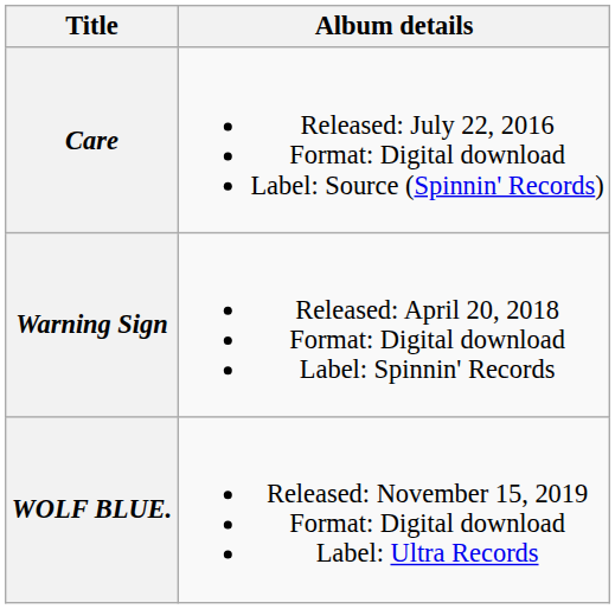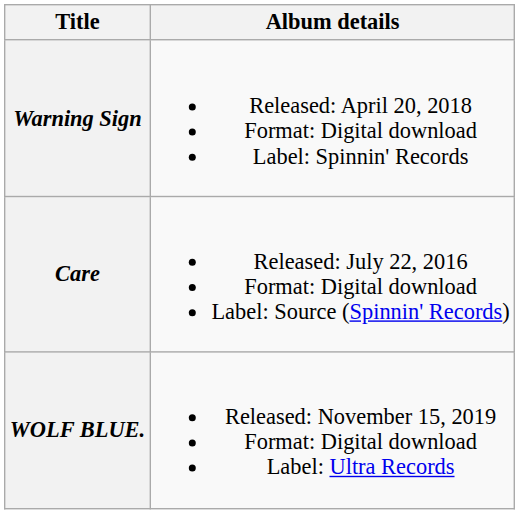rows swapped: Care <-> Warning Sign
